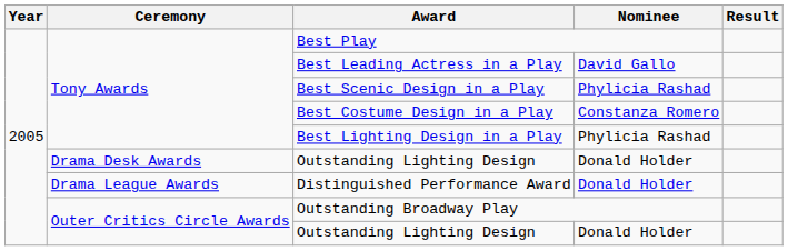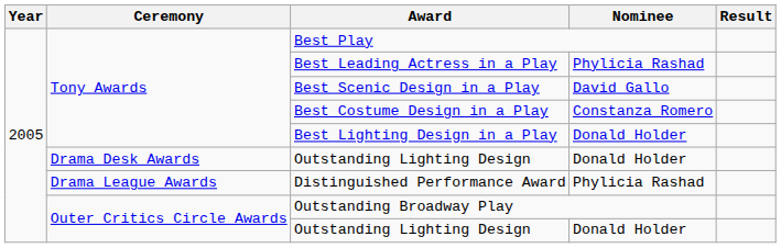Best Leading Actress in a Play | Nominee: David Gallo -> Phylicia Rashad
Best Scenic Design in a Play | Nominee: Phylicia Rashad -> David Gallo
Best Lighting Design in a Play | Nominee: Phylicia Rashad -> Donald Holder
Distinguished Performance Award | Nominee: Donald Holder -> Phylicia Rashad
